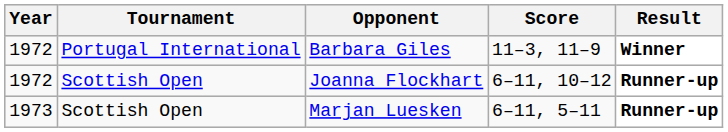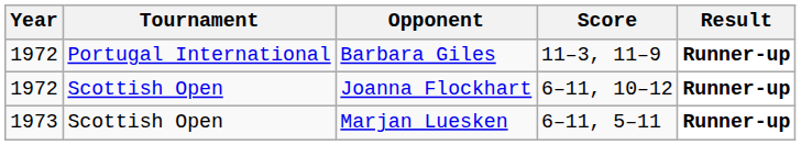Barbara Giles | Result: Winner -> Runner-up
